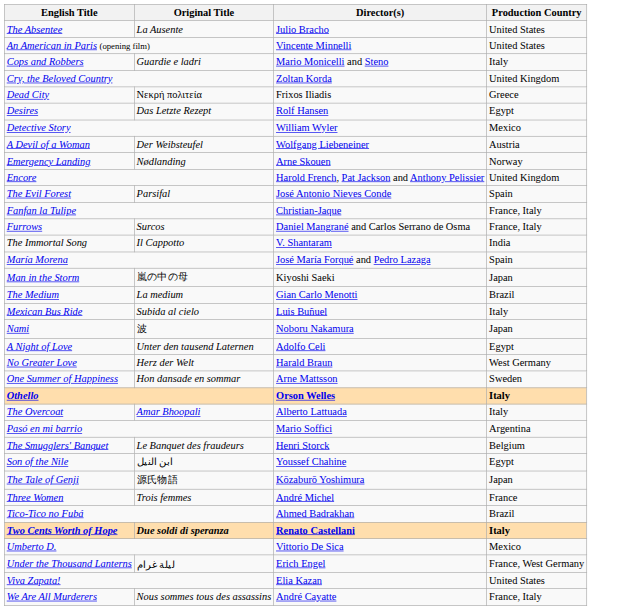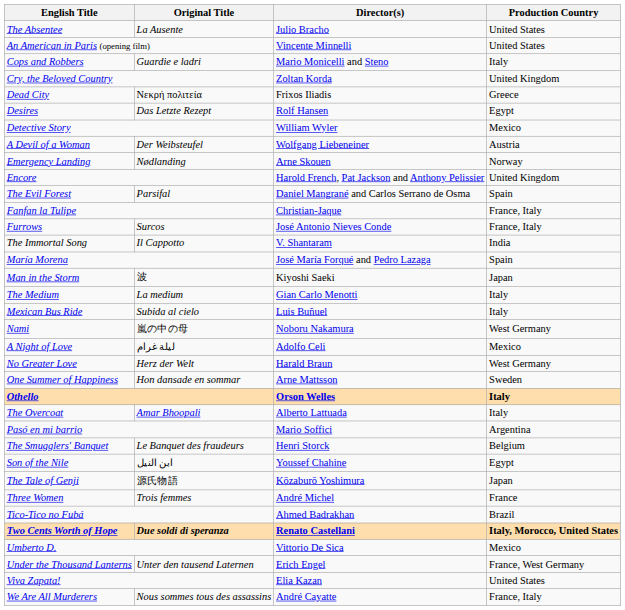The Evil Forest | Director(s): José Antonio Nieves Conde -> Daniel Mangrané and Carlos Serrano de Osma
Furrows | Director(s): Daniel Mangrané and Carlos Serrano de Osma -> José Antonio Nieves Conde
Man in the Storm | Original Title: 嵐の中の母 -> 波
The Medium | Production Country: Brazil -> Italy
Nami | Original Title: 波 -> 嵐の中の母
Nami | Production Country: Japan -> West Germany
A Night of Love | Original Title: Unter den tausend Laternen -> ليلة غرام
A Night of Love | Production Country: Egypt -> Mexico
Two Cents Worth of Hope | Production Country: Italy -> Italy, Morocco, United States
Under the Thousand Lanterns | Original Title: ليلة غرام -> Unter den tausend Laternen
